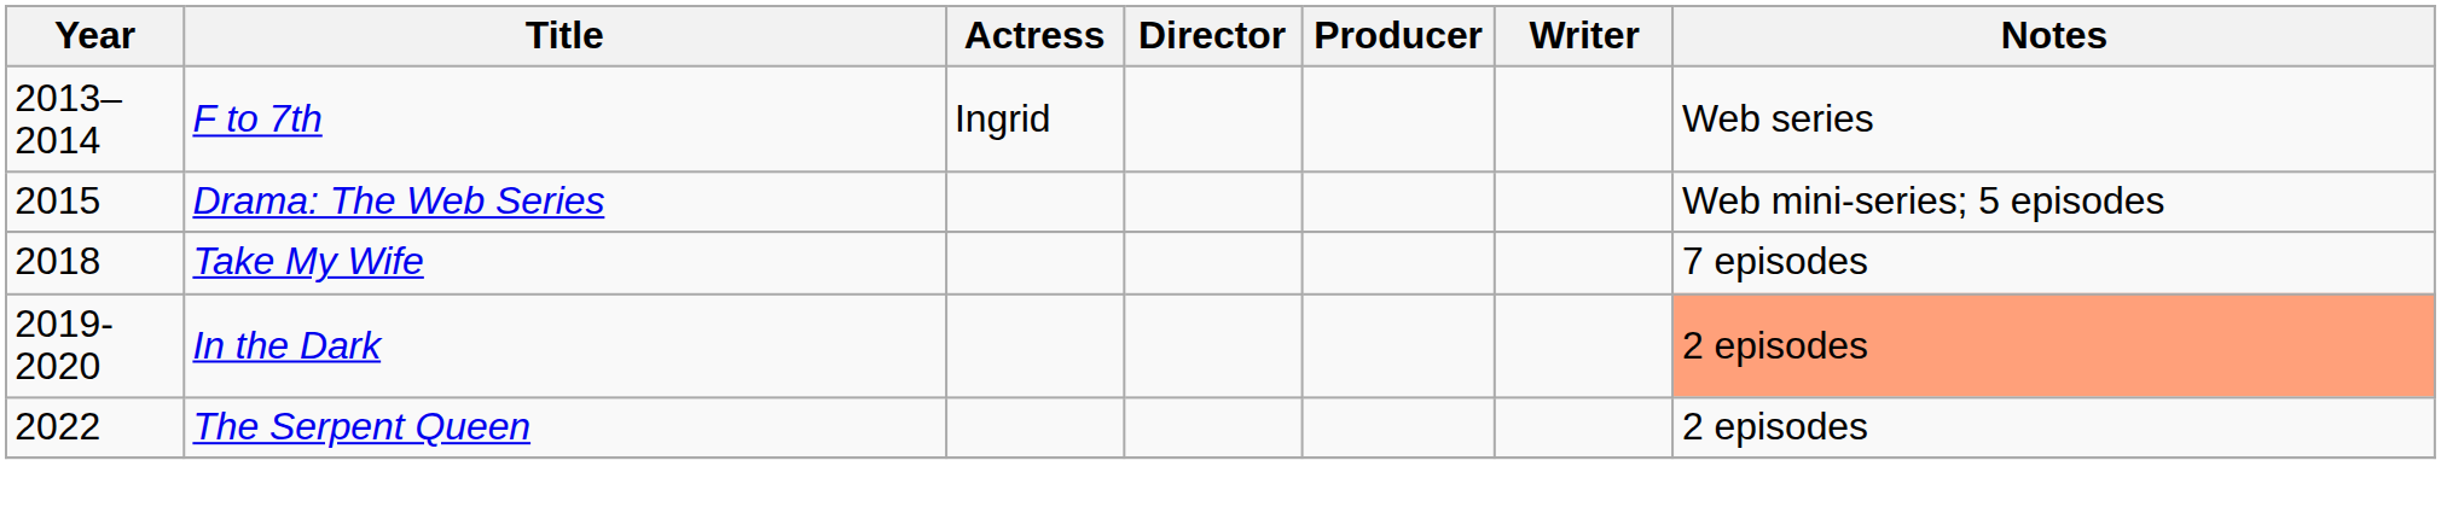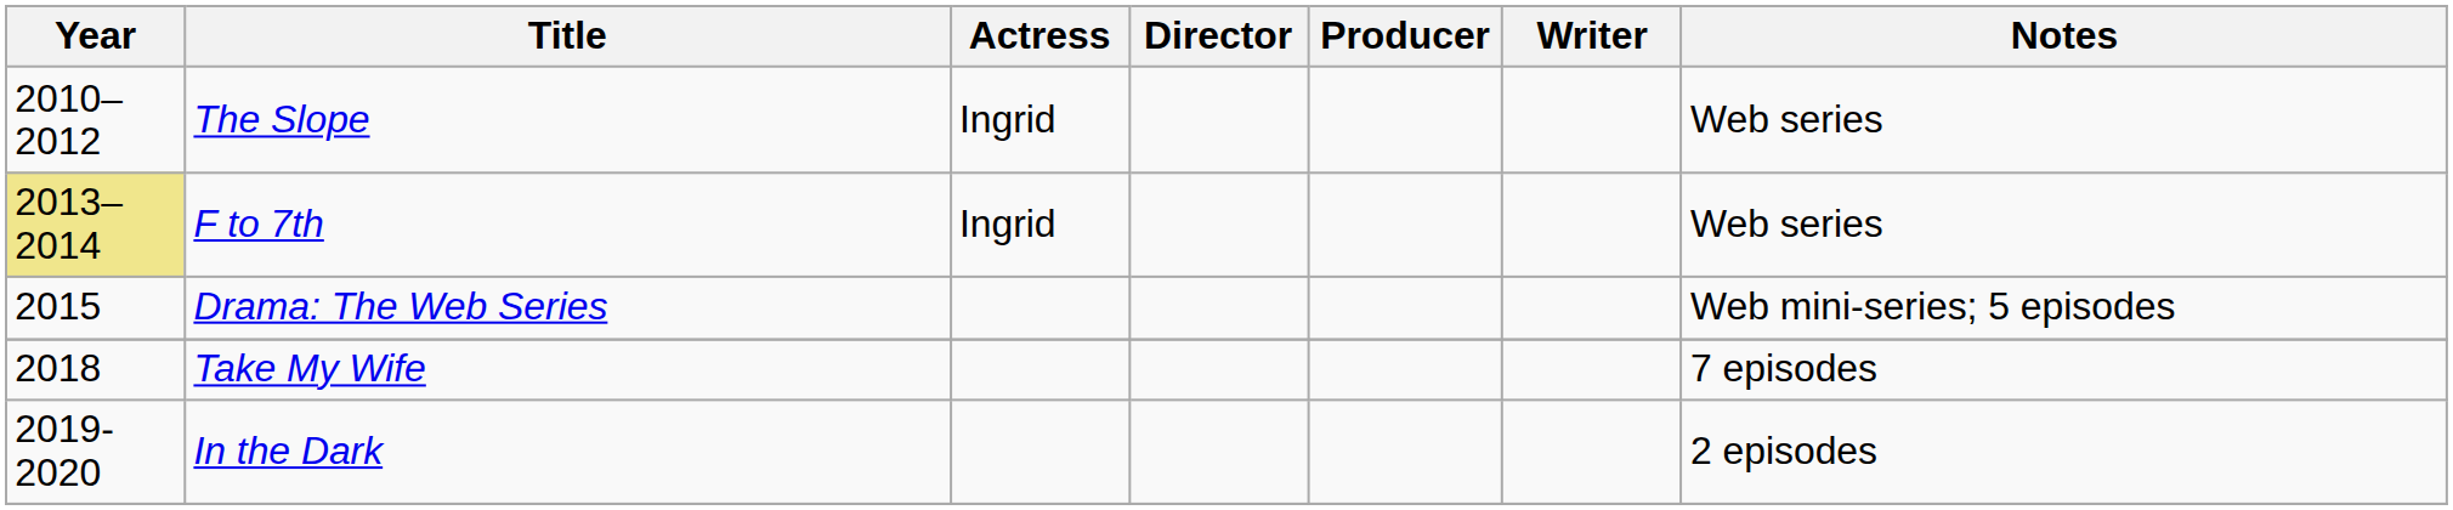+ row: 2010–2012 | The Slope | Ingrid | Web series
F to 7th | Year: no background -> khaki background
In the Dark | Notes: lightsalmon background -> no background
- row: 2022 | The Serpent Queen | 2 episodes
